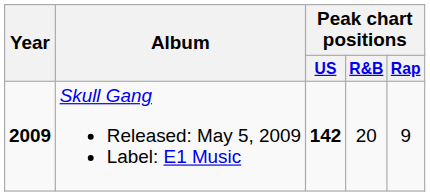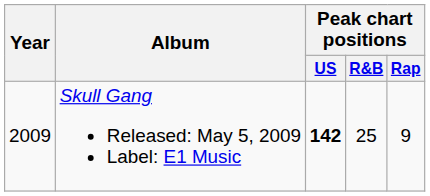Skull Gang Released: May 5, 2009 Label: E1 Music | Year: bold -> normal
Skull Gang Released: May 5, 2009 Label: E1 Music | Peak chart positions / R&B: 20 -> 25
